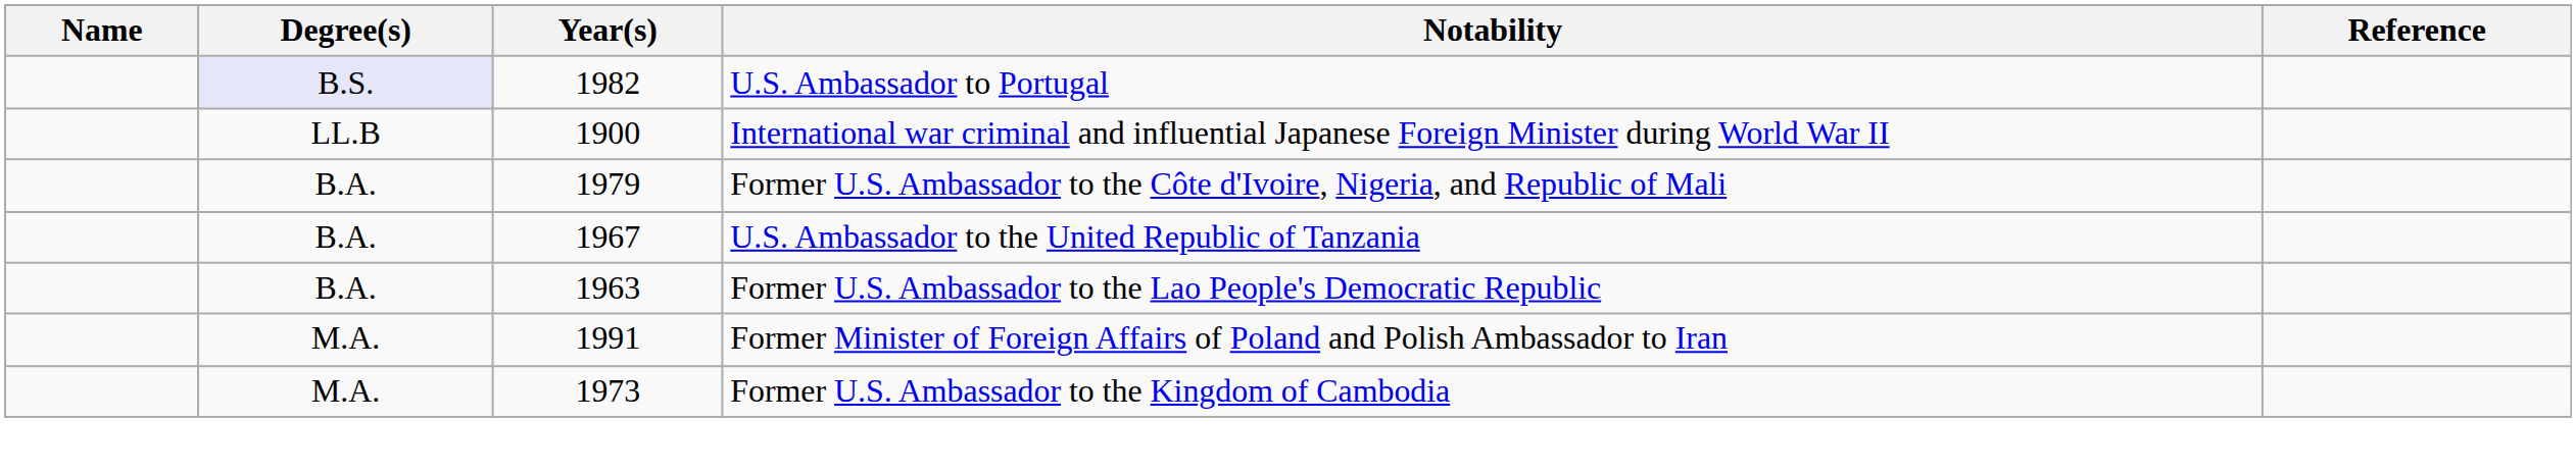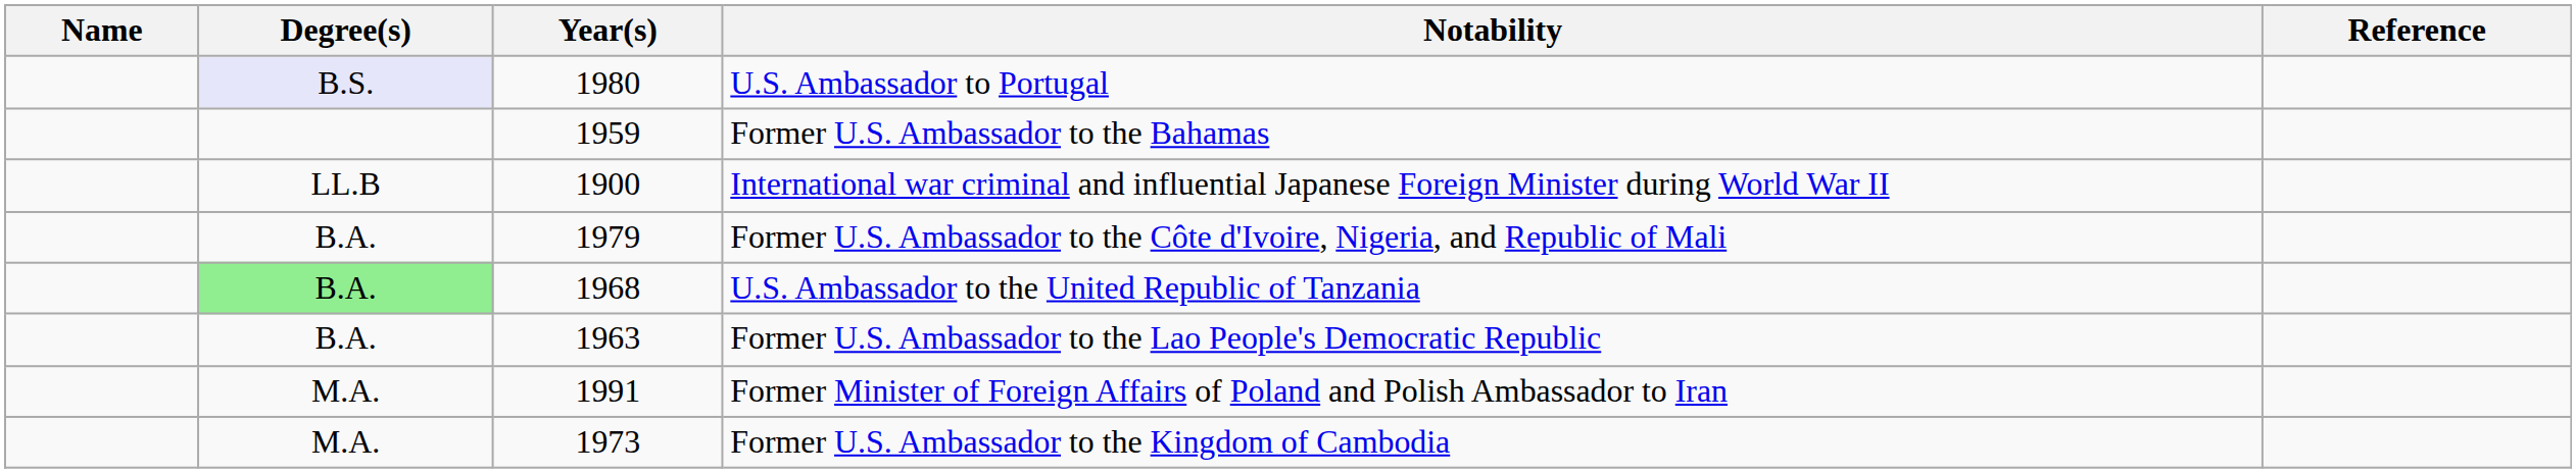U.S. Ambassador to Portugal | Year(s): 1982 -> 1980
+ row: 1959 | Former U.S. Ambassador to the Bahamas
U.S. Ambassador to the United Republic of Tanzania | Degree(s): no background -> lightgreen background
U.S. Ambassador to the United Republic of Tanzania | Year(s): 1967 -> 1968
